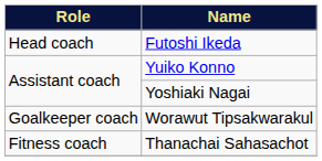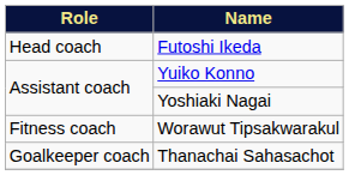Worawut Tipsakwarakul | Role: Goalkeeper coach -> Fitness coach
Thanachai Sahasachot | Role: Fitness coach -> Goalkeeper coach
